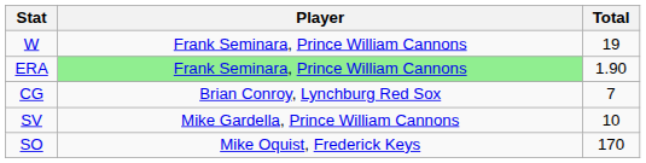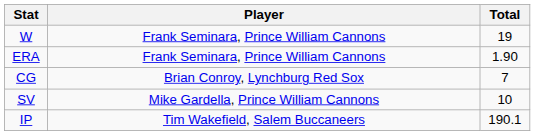ERA | Player: lightgreen background -> no background
- row: SO | Mike Oquist, Frederick Keys | 170
+ row: IP | Tim Wakefield, Salem Buccaneers | 190.1
